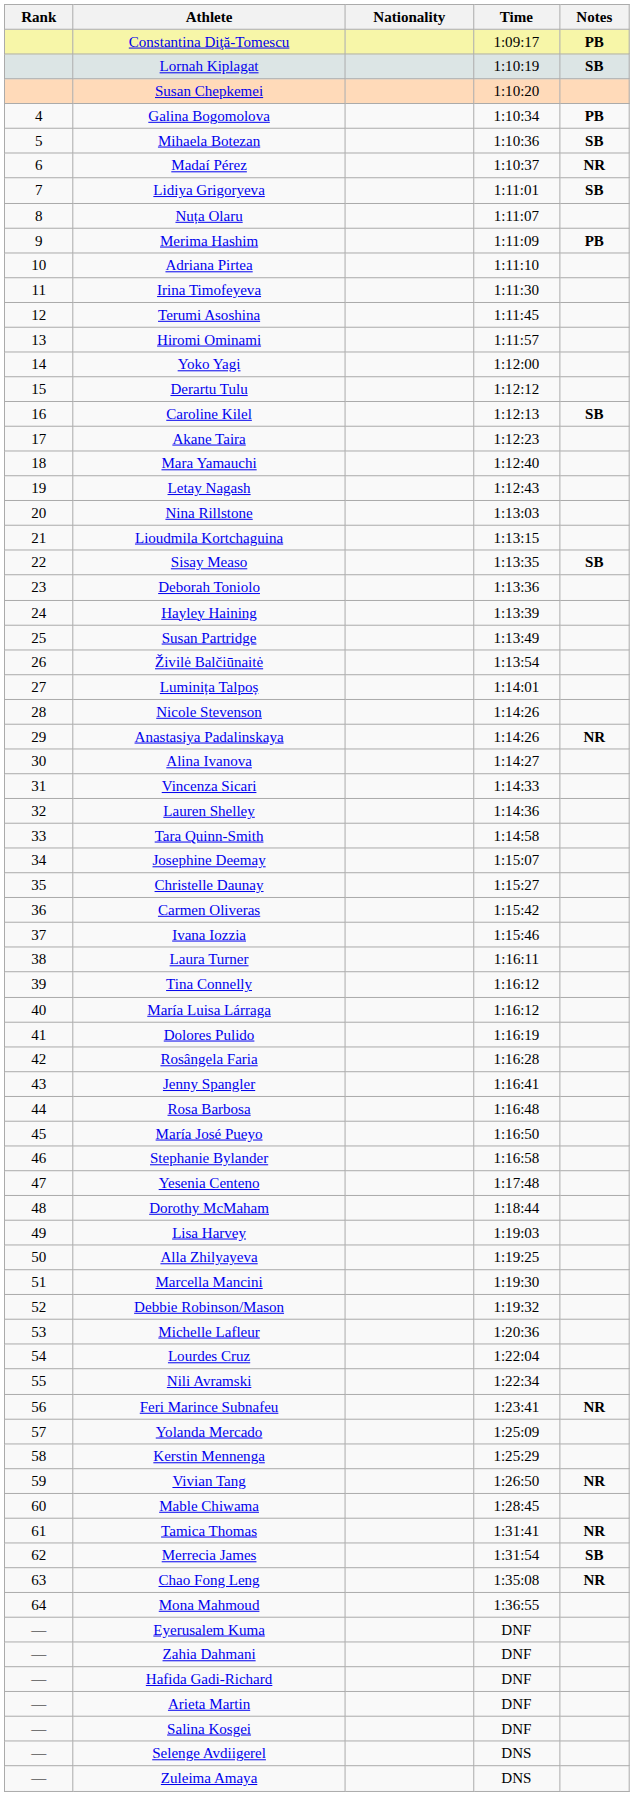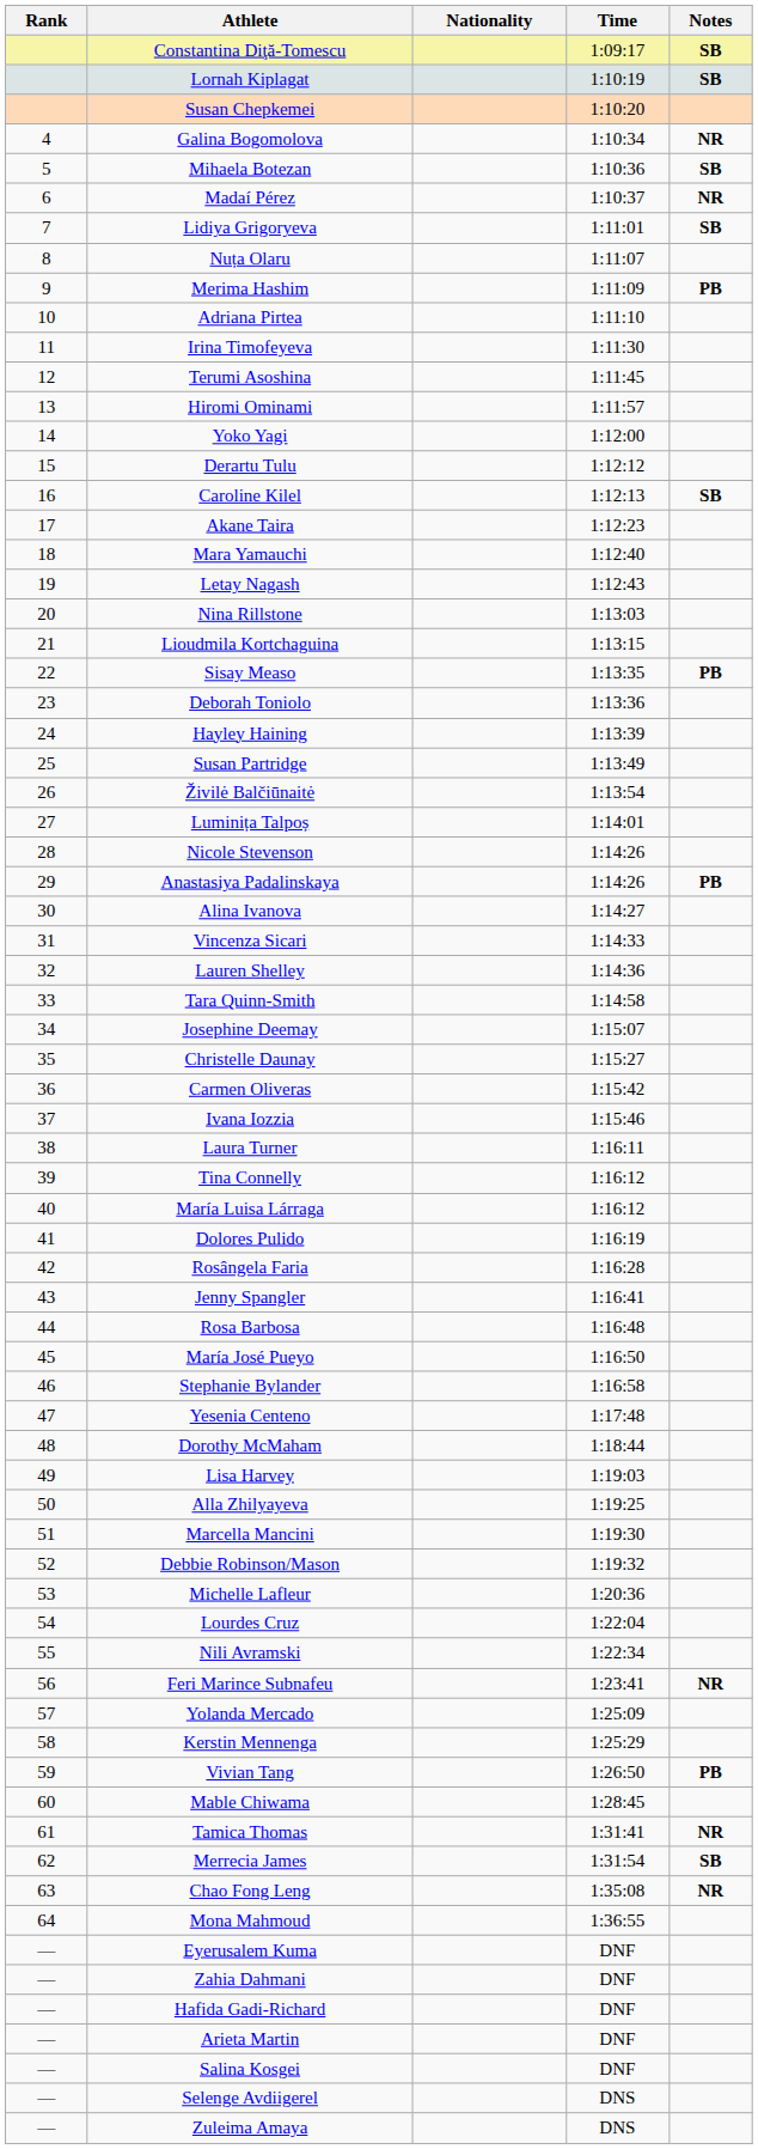Constantina Diţă-Tomescu | Notes: PB -> SB
Galina Bogomolova | Notes: PB -> NR
Sisay Measo | Notes: SB -> PB
Anastasiya Padalinskaya | Notes: NR -> PB
Vivian Tang | Notes: NR -> PB
